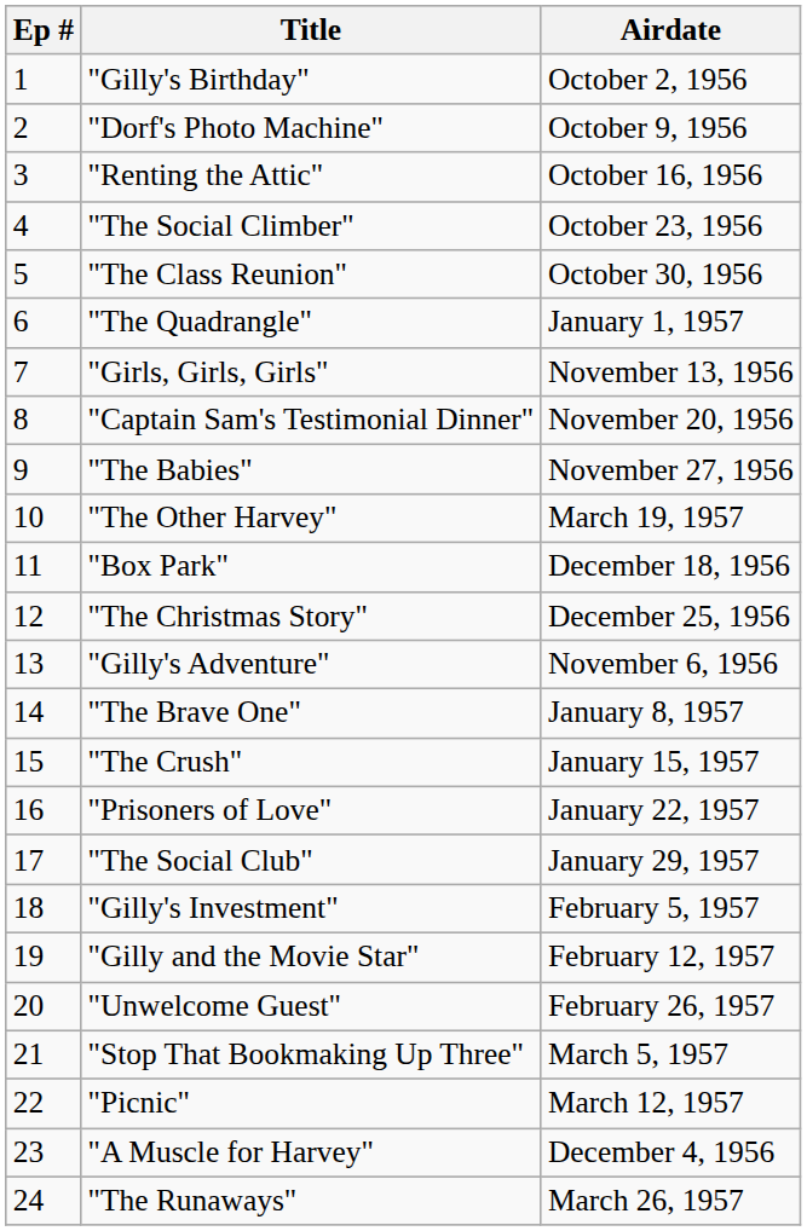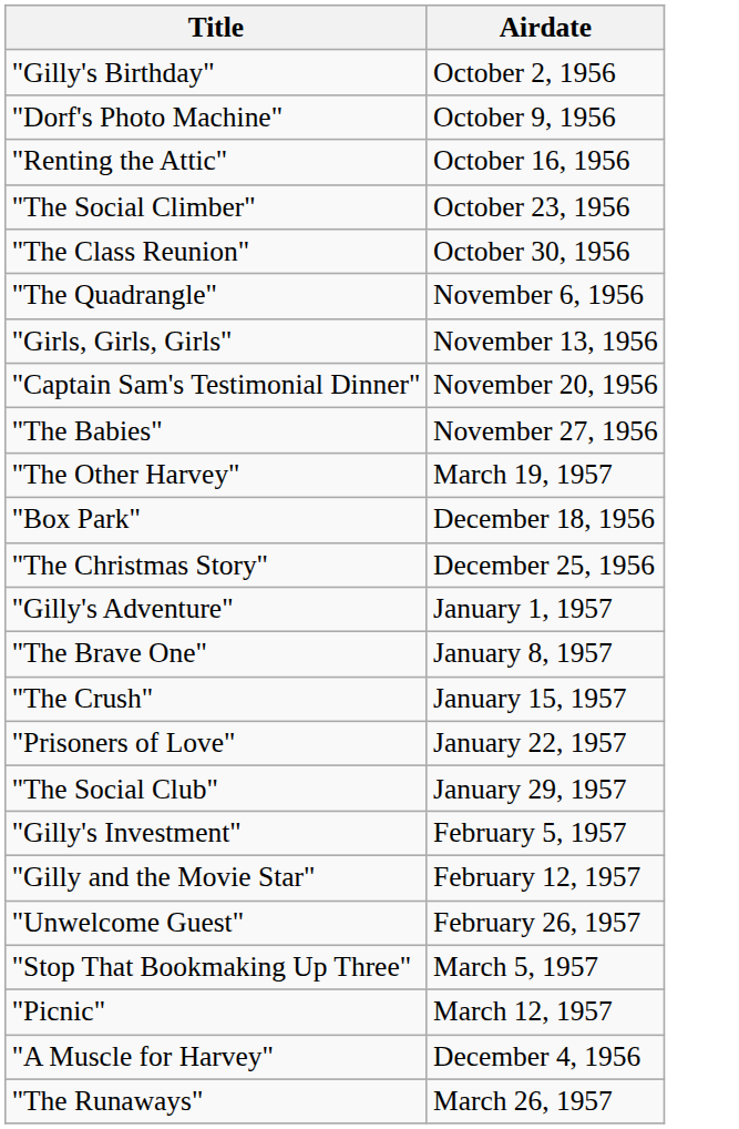- column: Ep # | 1 | 2 | 3 | 4 | 5 | 6 | 7 | 8 | 9 | 10 | 11 | 12 | 13 | 14 | 15 | 16 | 17 | 18 | 19 | 20 | 21 | 22 | 23 | 24
"The Quadrangle" | Airdate: January 1, 1957 -> November 6, 1956
"Gilly's Adventure" | Airdate: November 6, 1956 -> January 1, 1957
